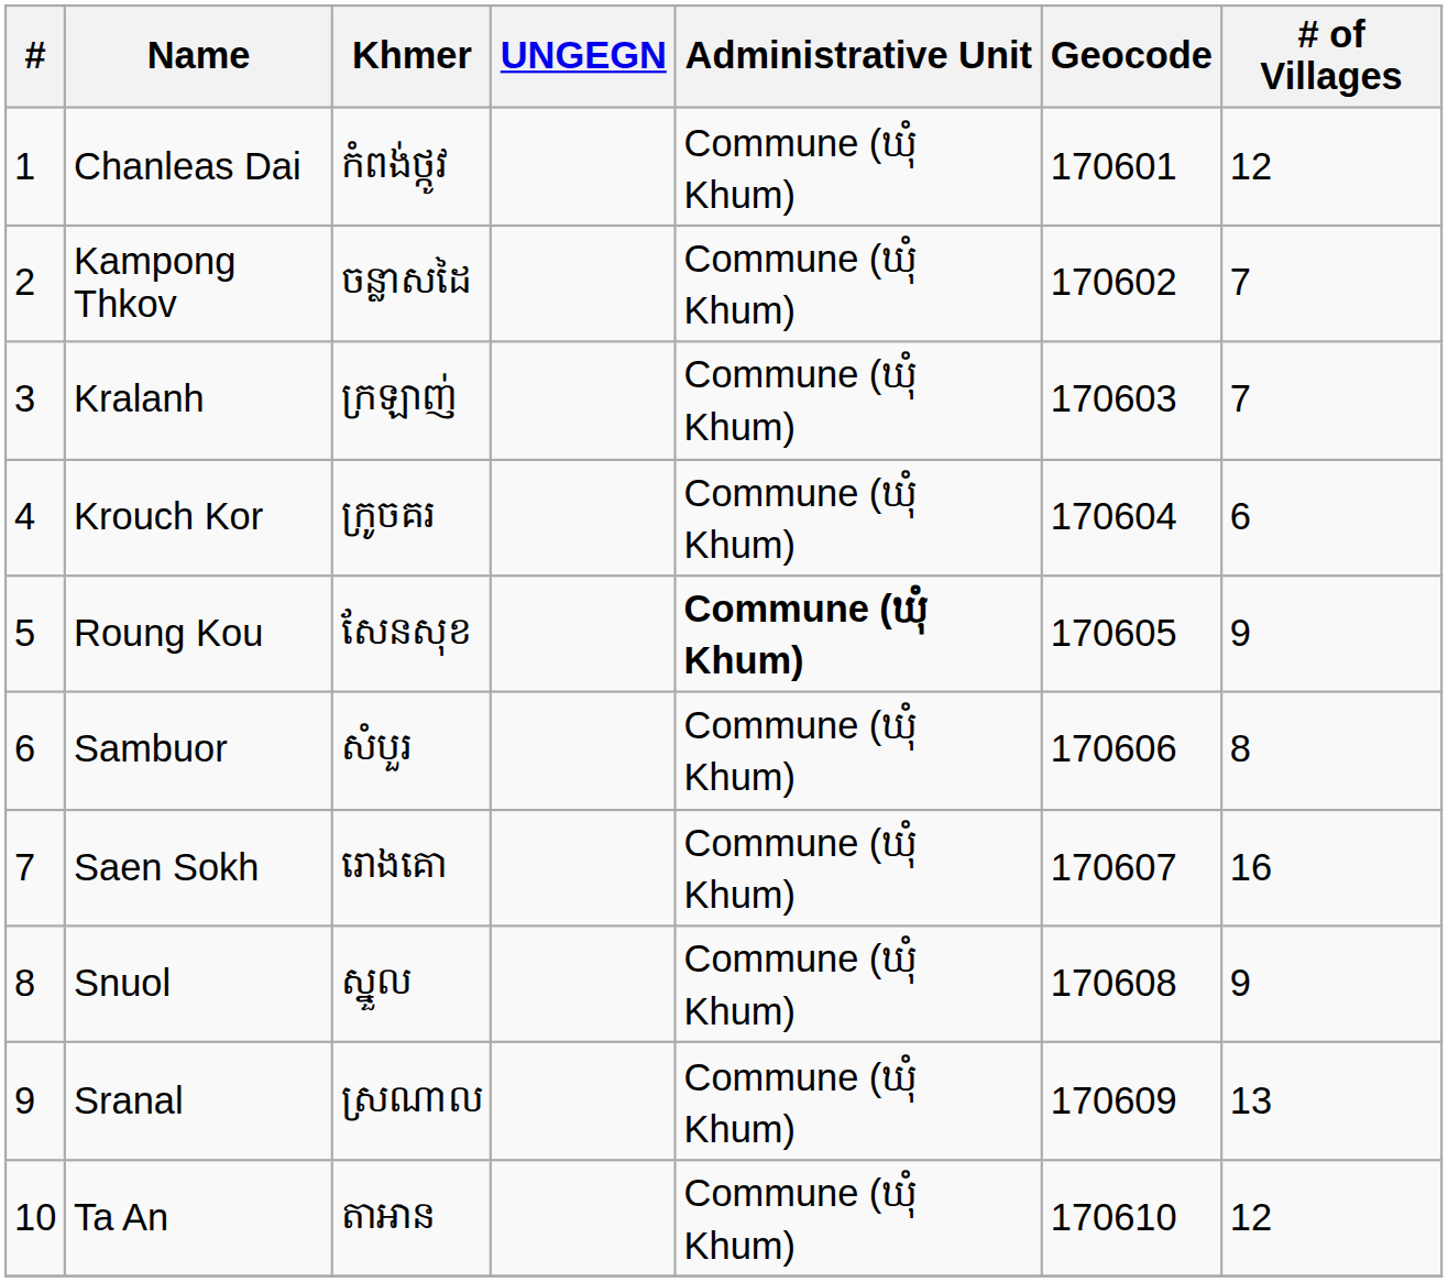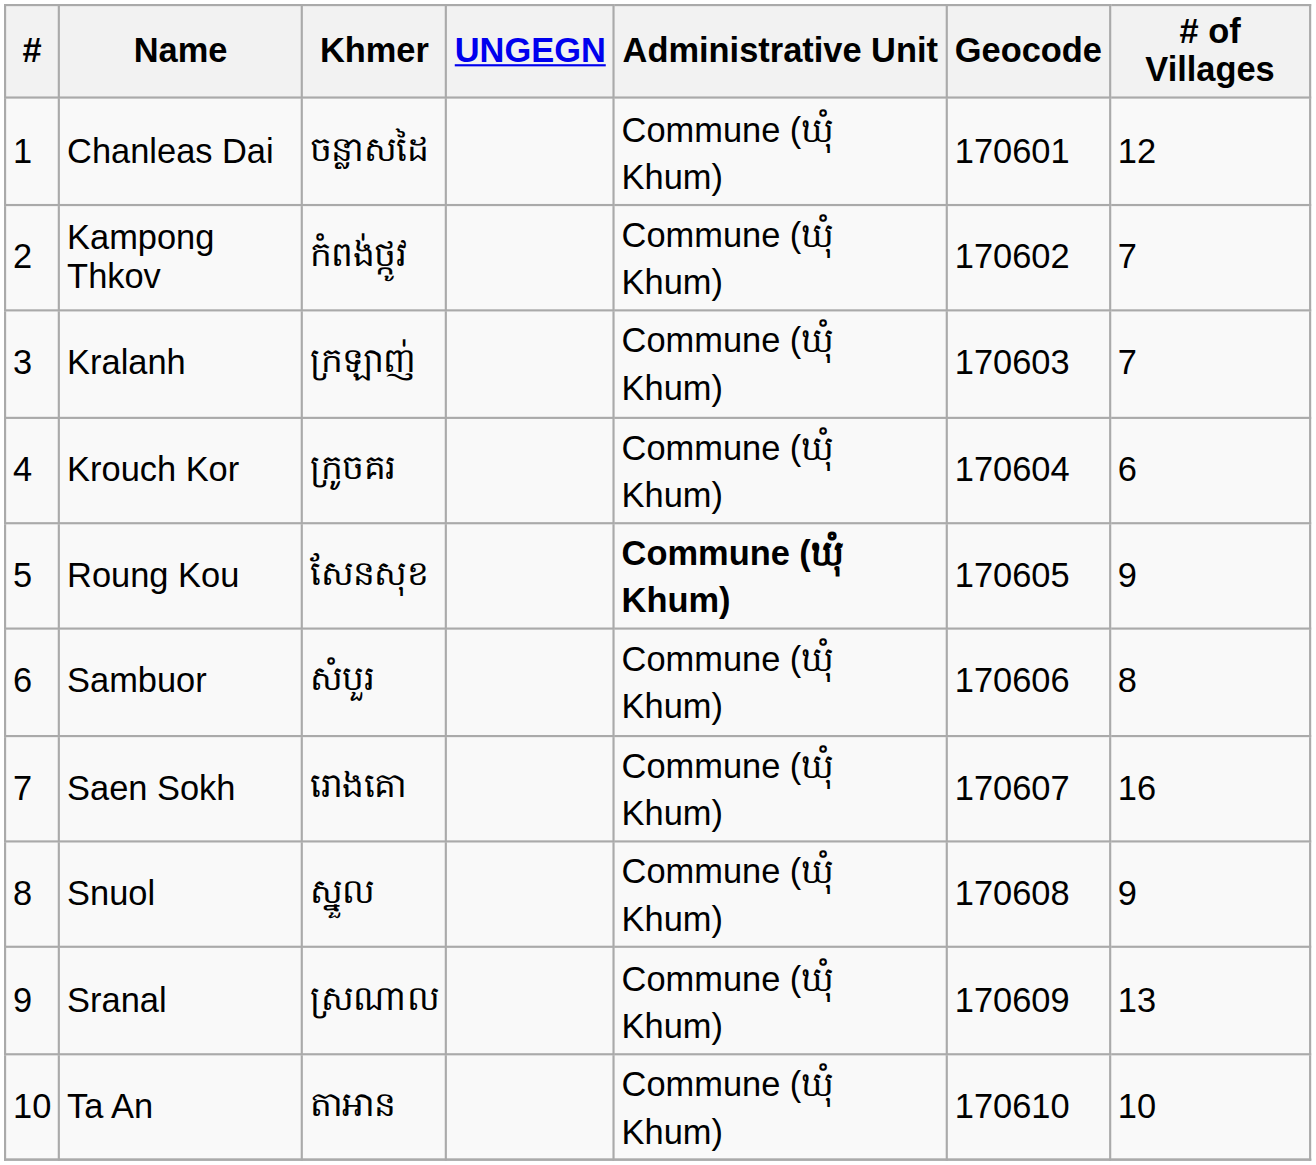Chanleas Dai | Khmer: កំពង់ថ្កូវ -> ចន្លាសដៃ
Kampong Thkov | Khmer: ចន្លាសដៃ -> កំពង់ថ្កូវ
Ta An | # of Villages: 12 -> 10
